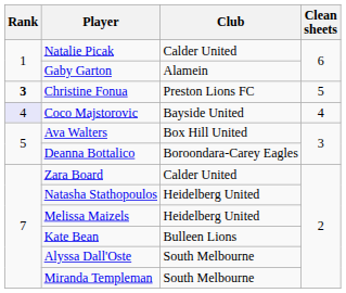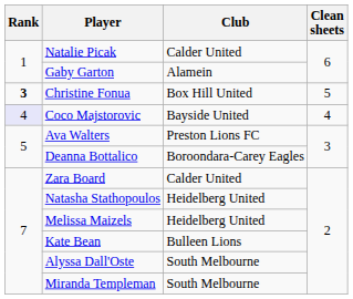Christine Fonua | Club: Preston Lions FC -> Box Hill United
Ava Walters | Club: Box Hill United -> Preston Lions FC
